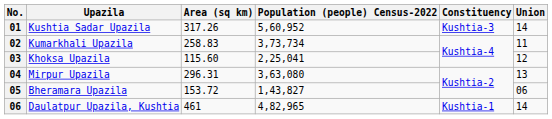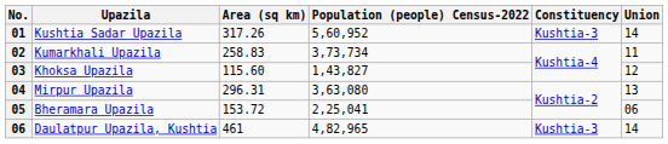Khoksa Upazila | Population (people) Census-2022: 2,25,041 -> 1,43,827
Bheramara Upazila | Population (people) Census-2022: 1,43,827 -> 2,25,041
Daulatpur Upazila, Kushtia | Constituency: Kushtia-1 -> Kushtia-3
